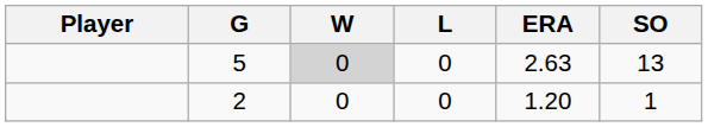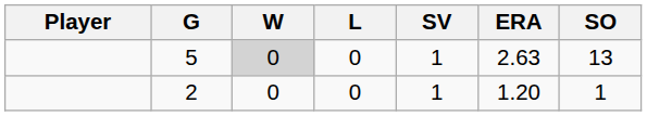+ column: SV | 1 | 1
